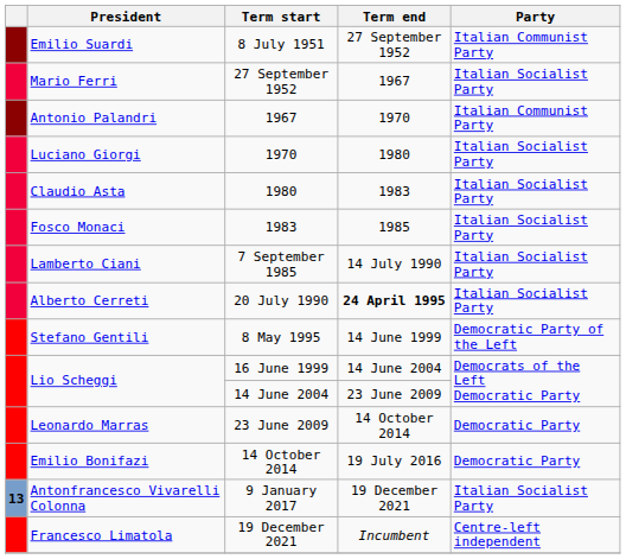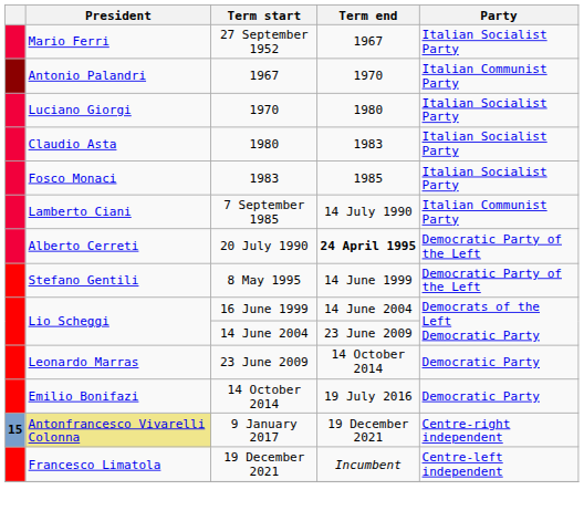- row: Emilio Suardi | 8 July 1951 | 27 September 1952 | Italian Communist Party
7 September 1985 | Party: Italian Socialist Party -> Italian Communist Party
20 July 1990 | Party: Italian Socialist Party -> Democratic Party of the Left
9 January 2017 | column 1: 13 -> 15
9 January 2017 | President: no background -> khaki background
9 January 2017 | Party: Italian Socialist Party -> Centre-right independent
